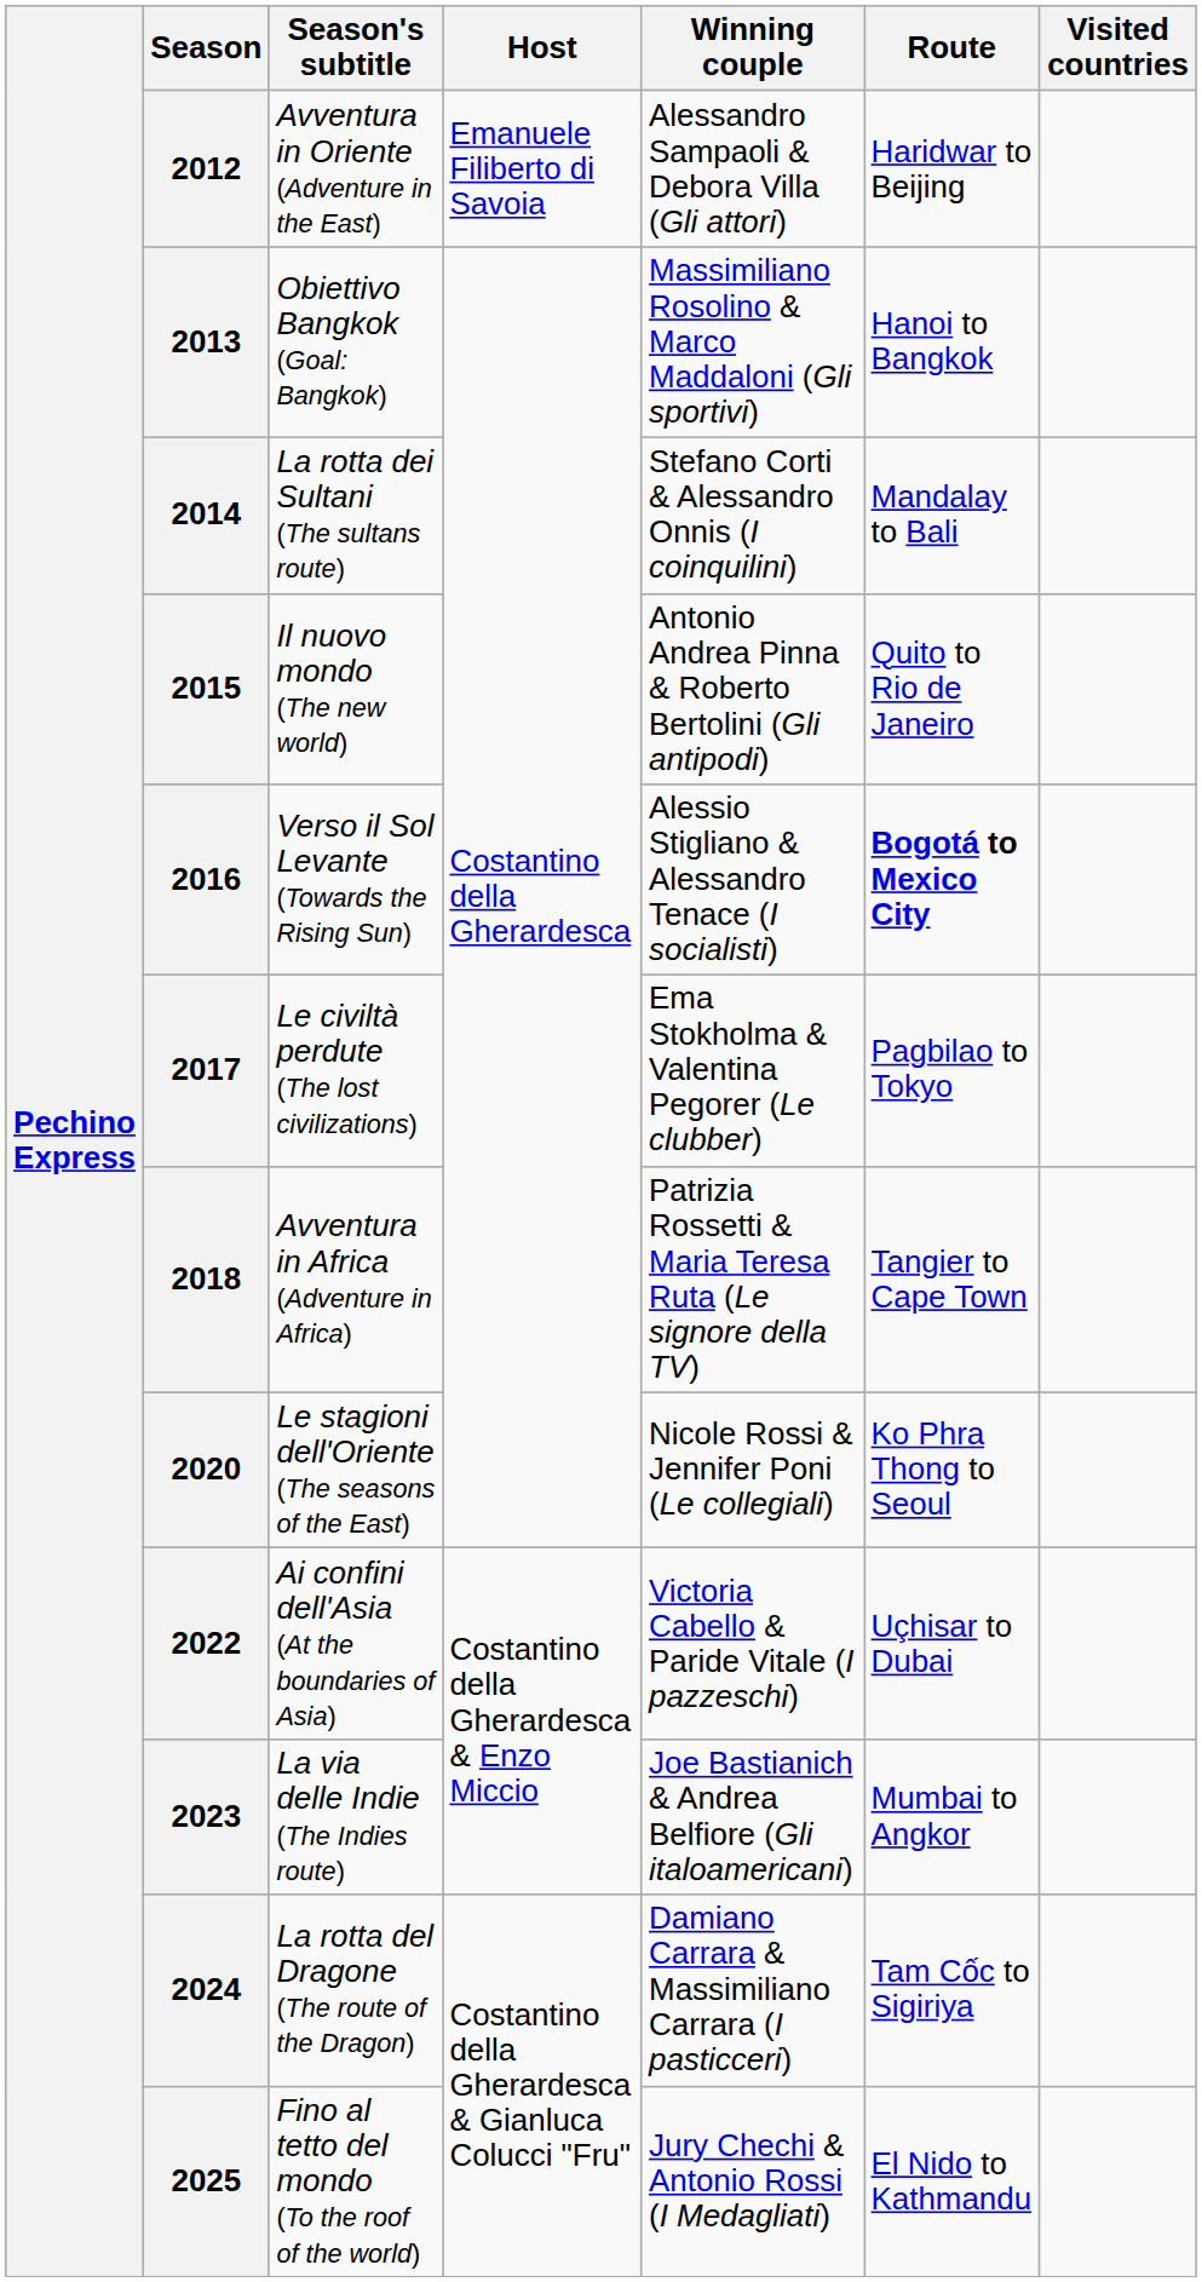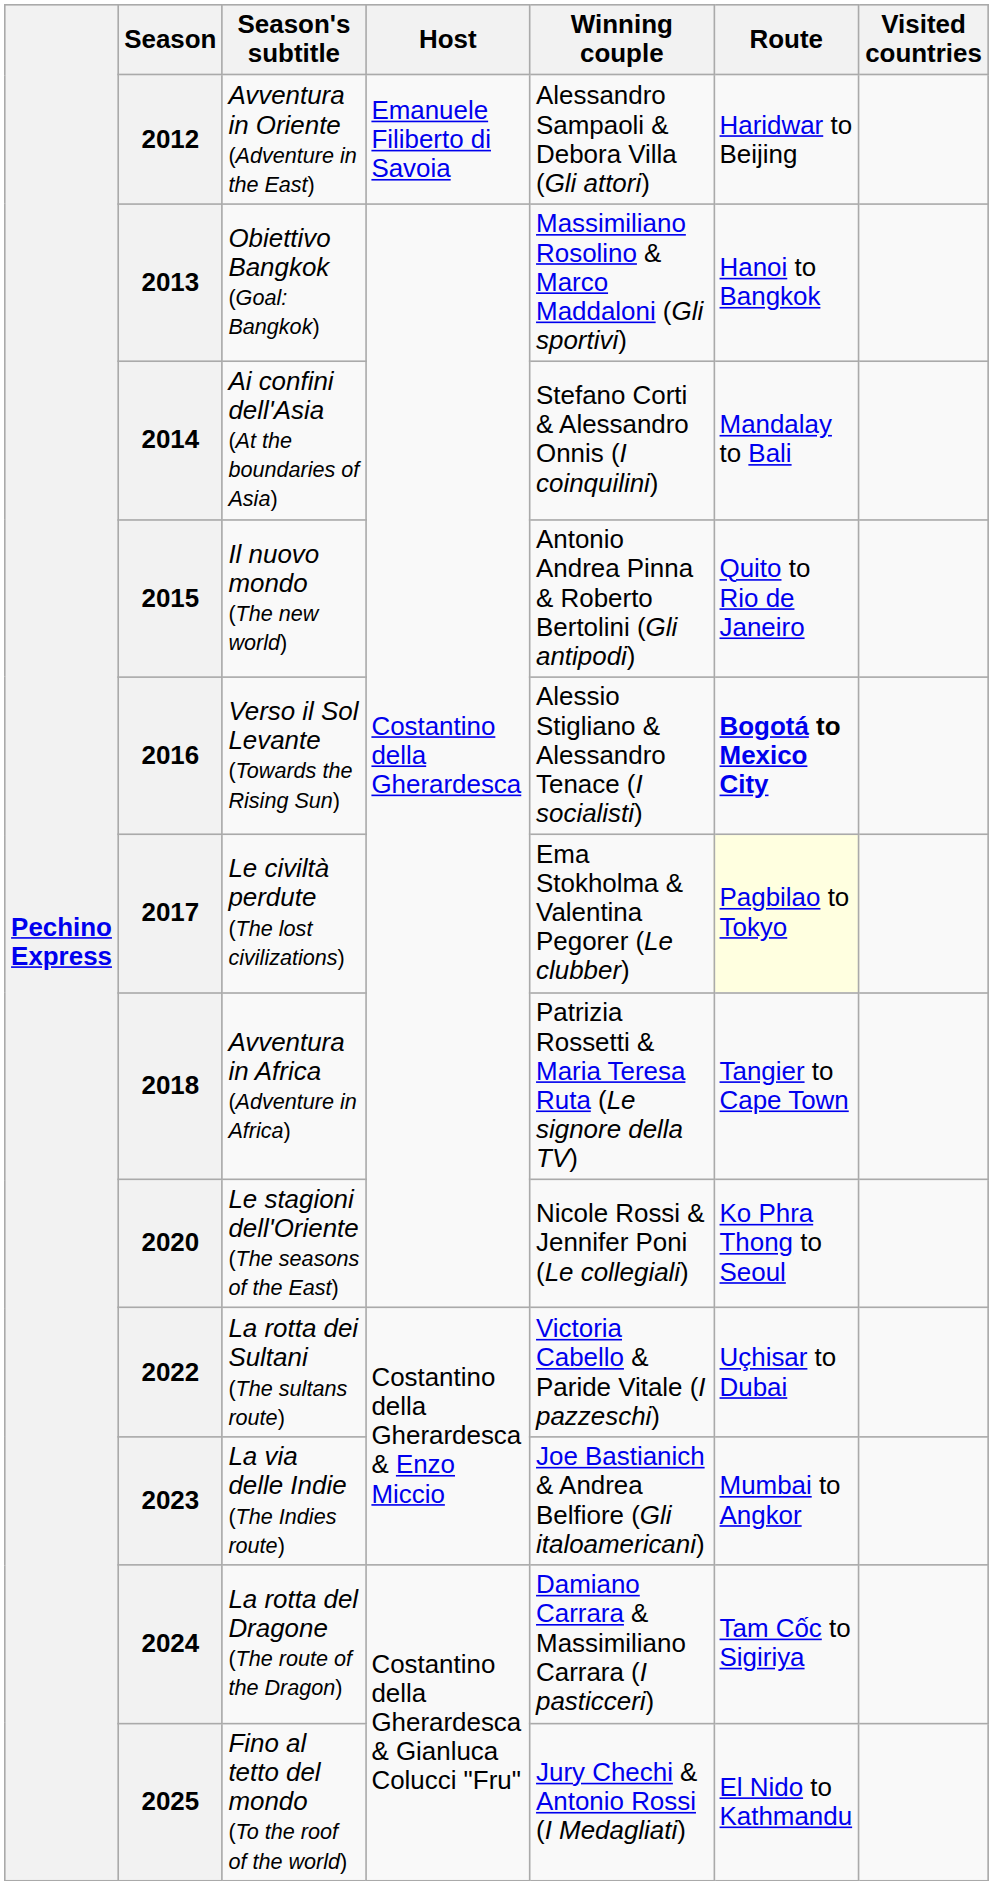2014 | Season's subtitle: La rotta dei Sultani (The sultans route) -> Ai confini dell'Asia (At the boundaries of Asia)
2017 | Route: no background -> lightyellow background
2022 | Season's subtitle: Ai confini dell'Asia (At the boundaries of Asia) -> La rotta dei Sultani (The sultans route)
